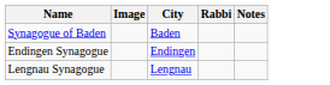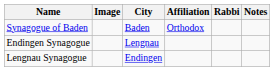+ column: Affiliation | Orthodox
Endingen Synagogue | City: Endingen -> Lengnau
Lengnau Synagogue | City: Lengnau -> Endingen
